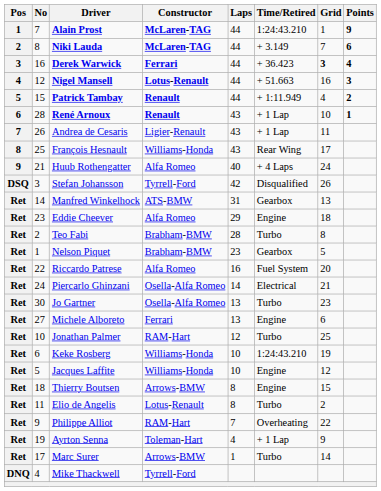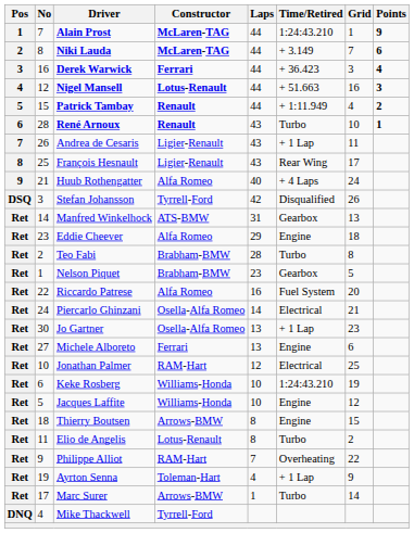Derek Warwick | Grid: bold -> normal
René Arnoux | Time/Retired: + 1 Lap -> Turbo
François Hesnault | Constructor: Williams-Honda -> Ligier-Renault
Jo Gartner | Time/Retired: Turbo -> + 1 Lap
Jonathan Palmer | Time/Retired: Turbo -> Electrical
